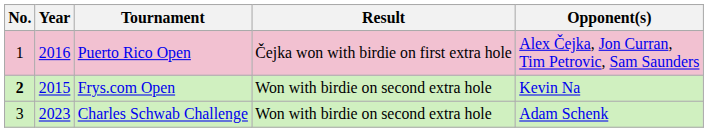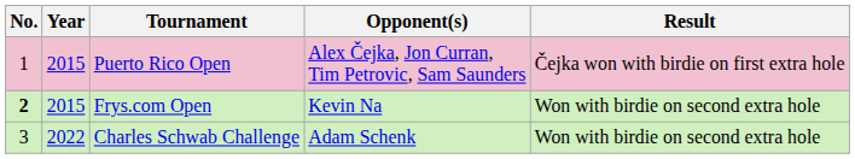columns swapped: Opponent(s) <-> Result
Puerto Rico Open | Year: 2016 -> 2015
Charles Schwab Challenge | Year: 2023 -> 2022
